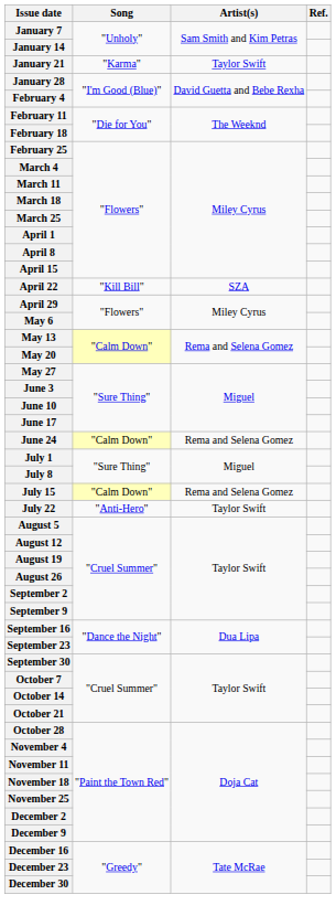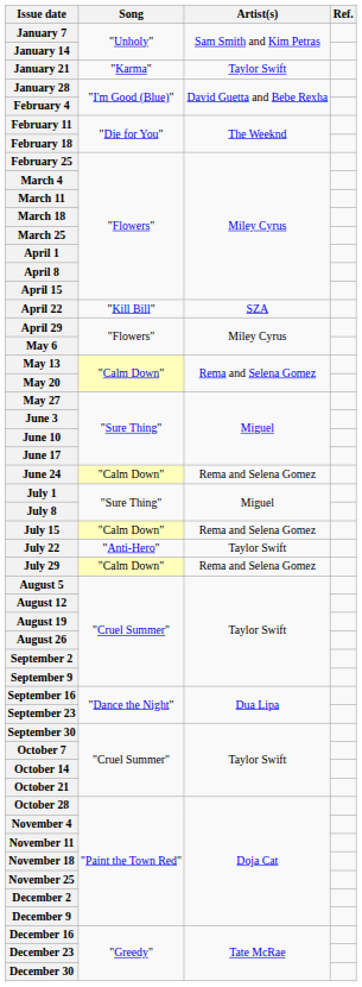+ row: July 29 | "Calm Down" | Rema and Selena Gomez
